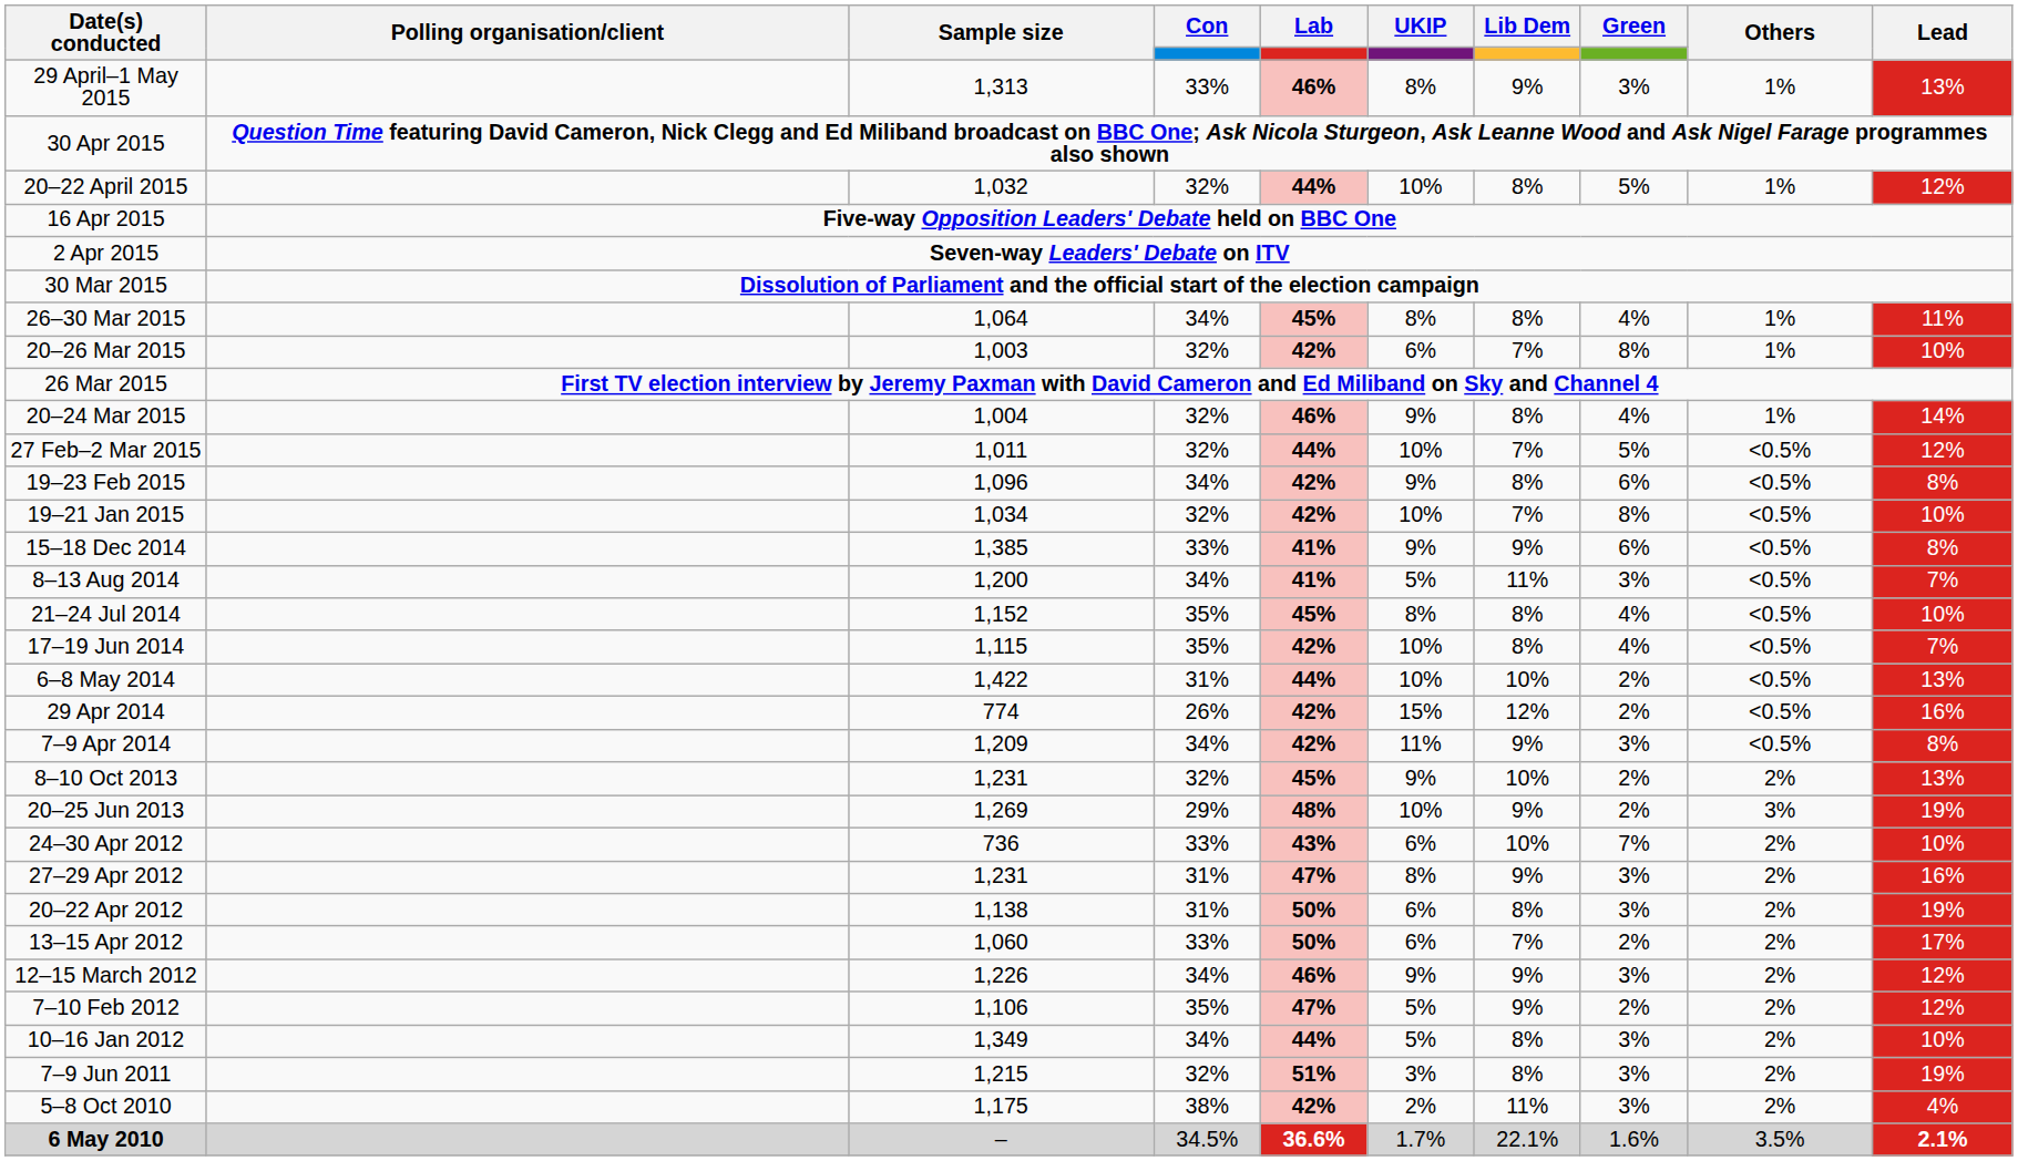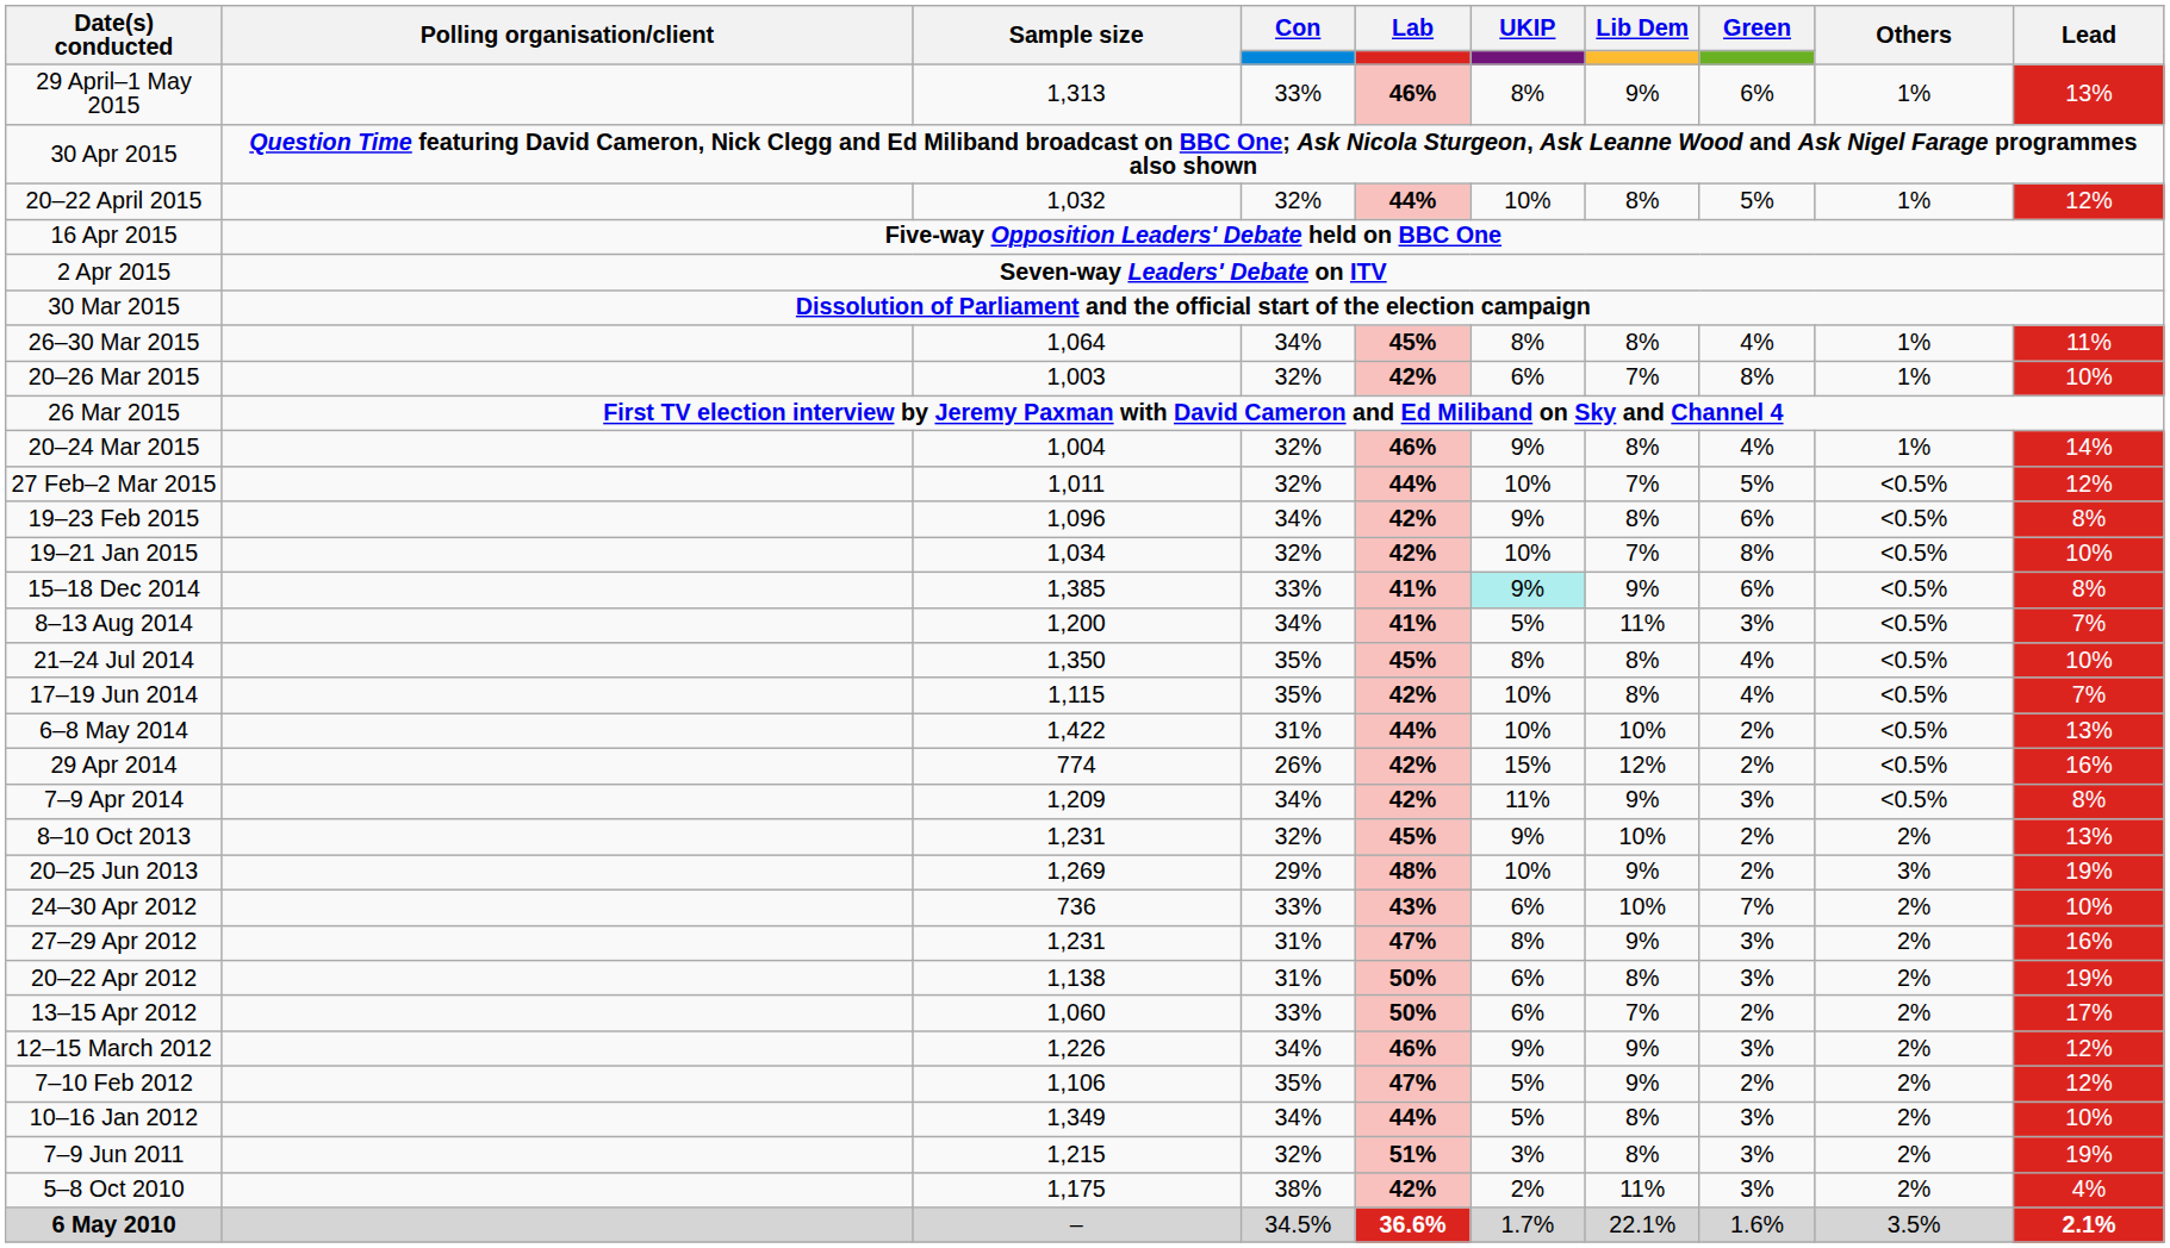29 April–1 May 2015 | Green: 3% -> 6%
15–18 Dec 2014 | UKIP: no background -> paleturquoise background
21–24 Jul 2014 | Sample size: 1,152 -> 1,350
